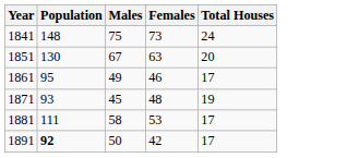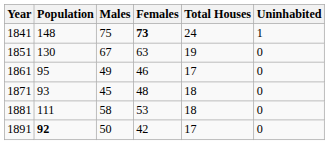+ column: Uninhabited | 1 | 0 | 0 | 0 | 0 | 0
1841 | Females: normal -> bold
1851 | Total Houses: 20 -> 19
1871 | Total Houses: 19 -> 18
1881 | Total Houses: 17 -> 18
